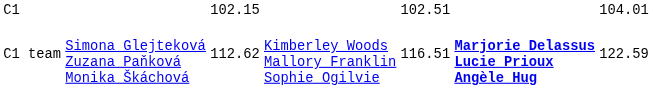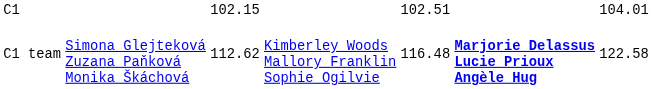C1 team | column 5: 116.51 -> 116.48
C1 team | column 7: 122.59 -> 122.58
